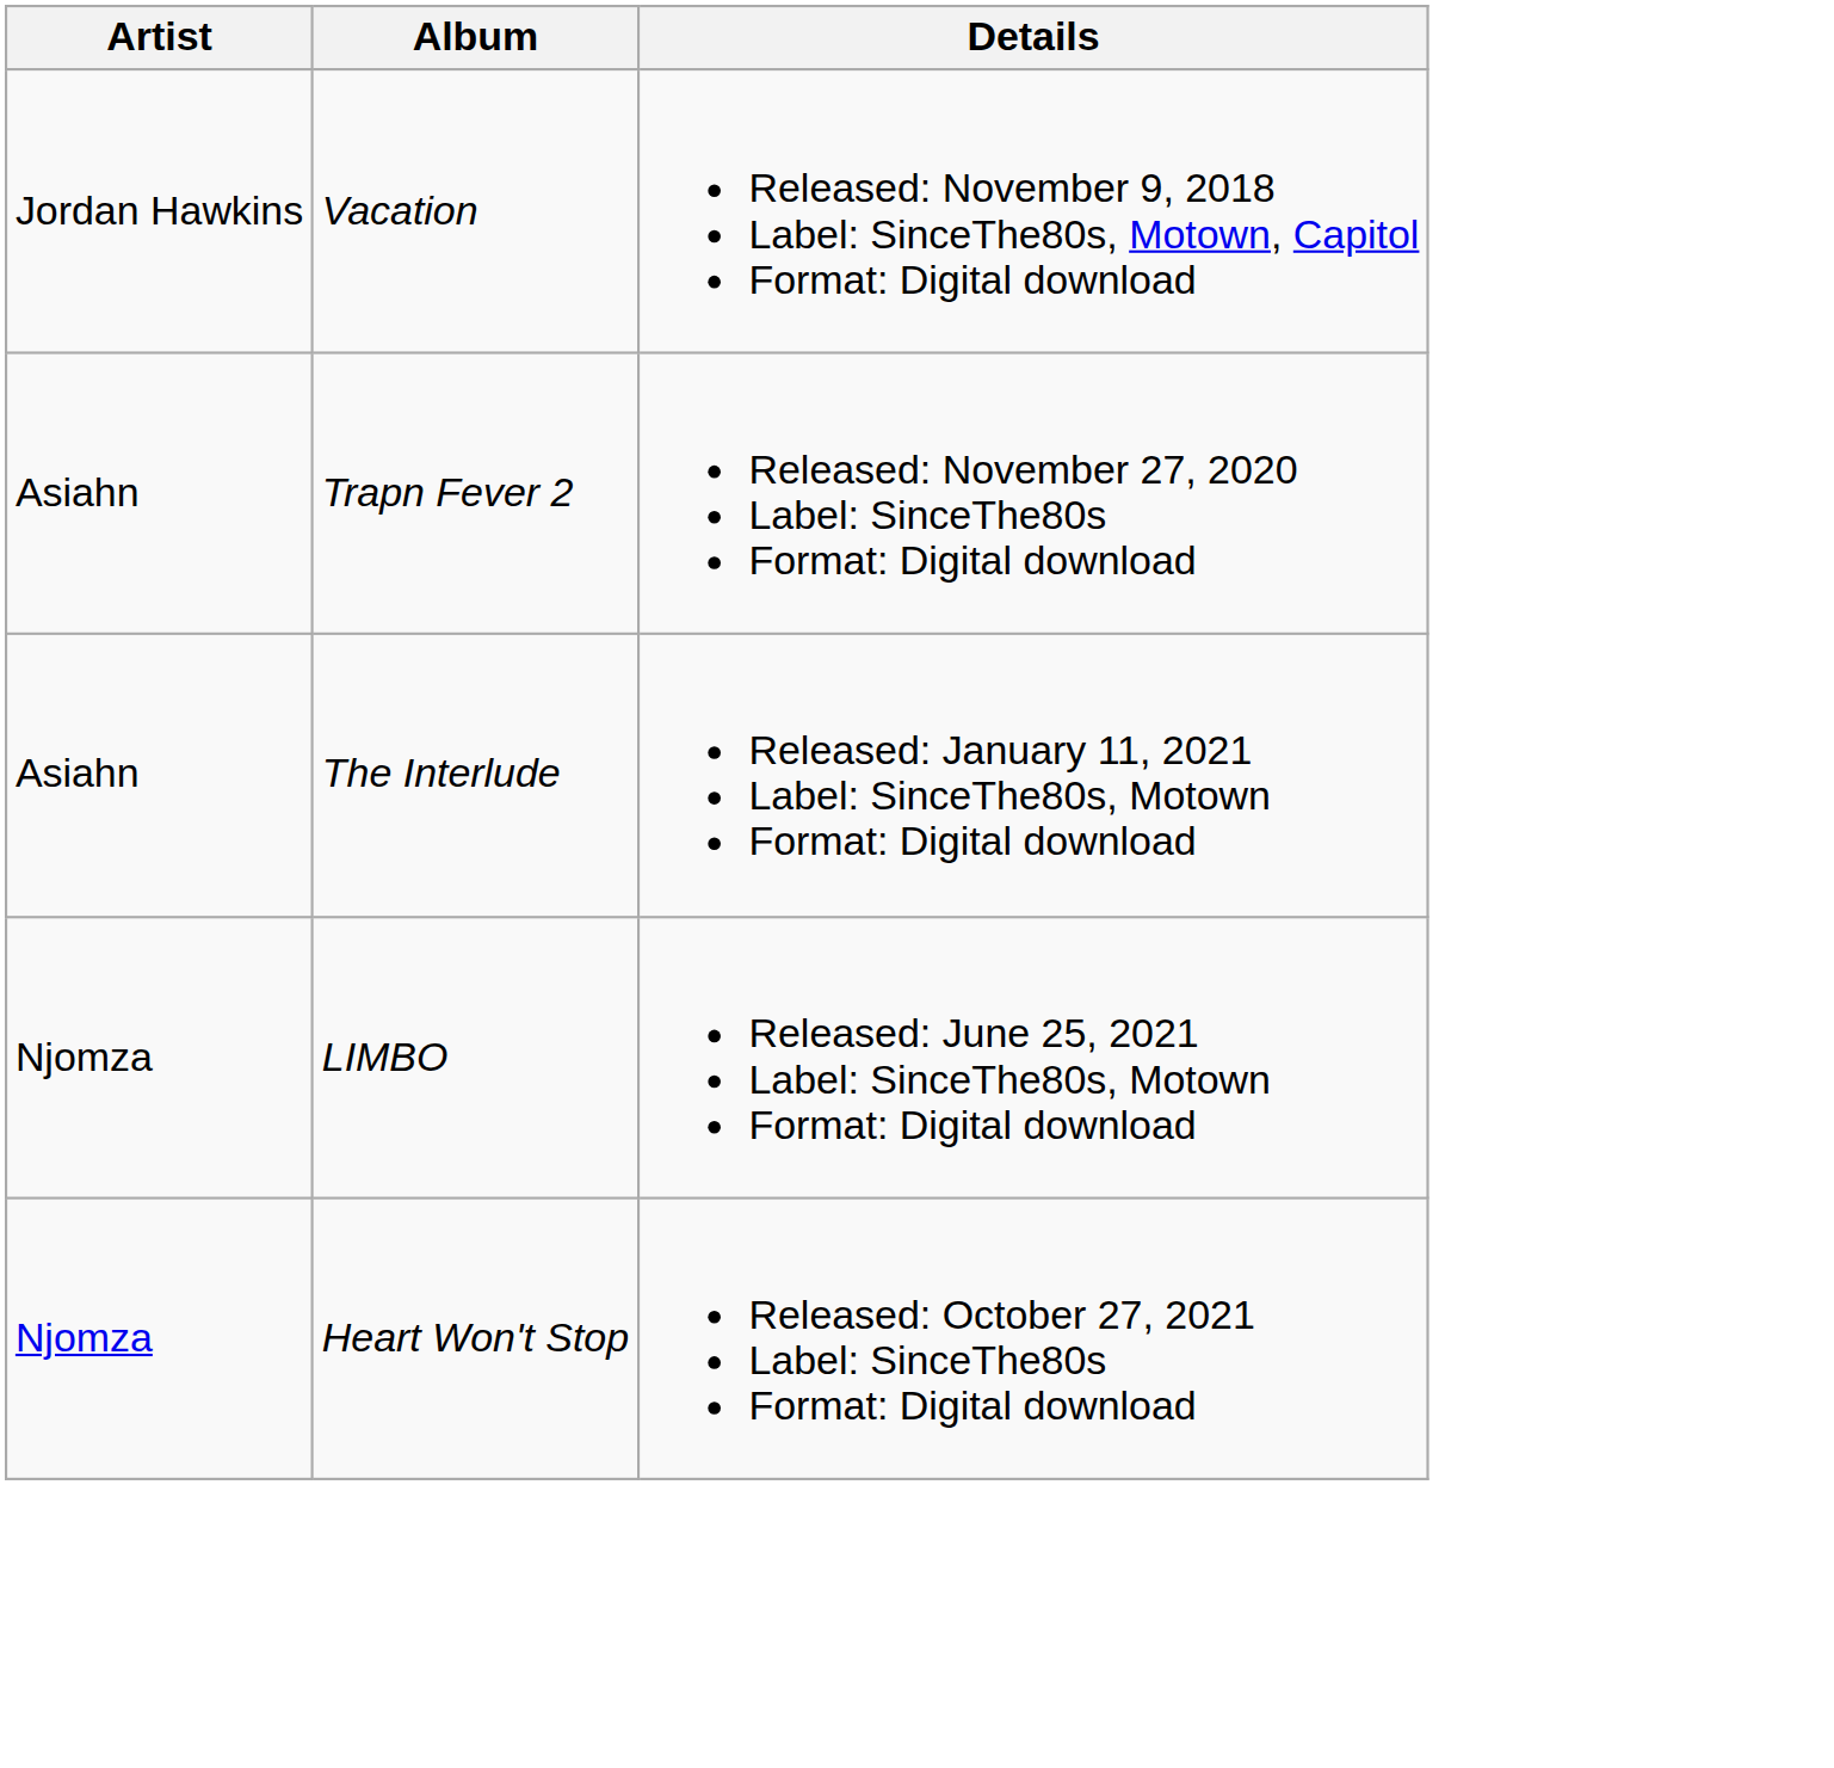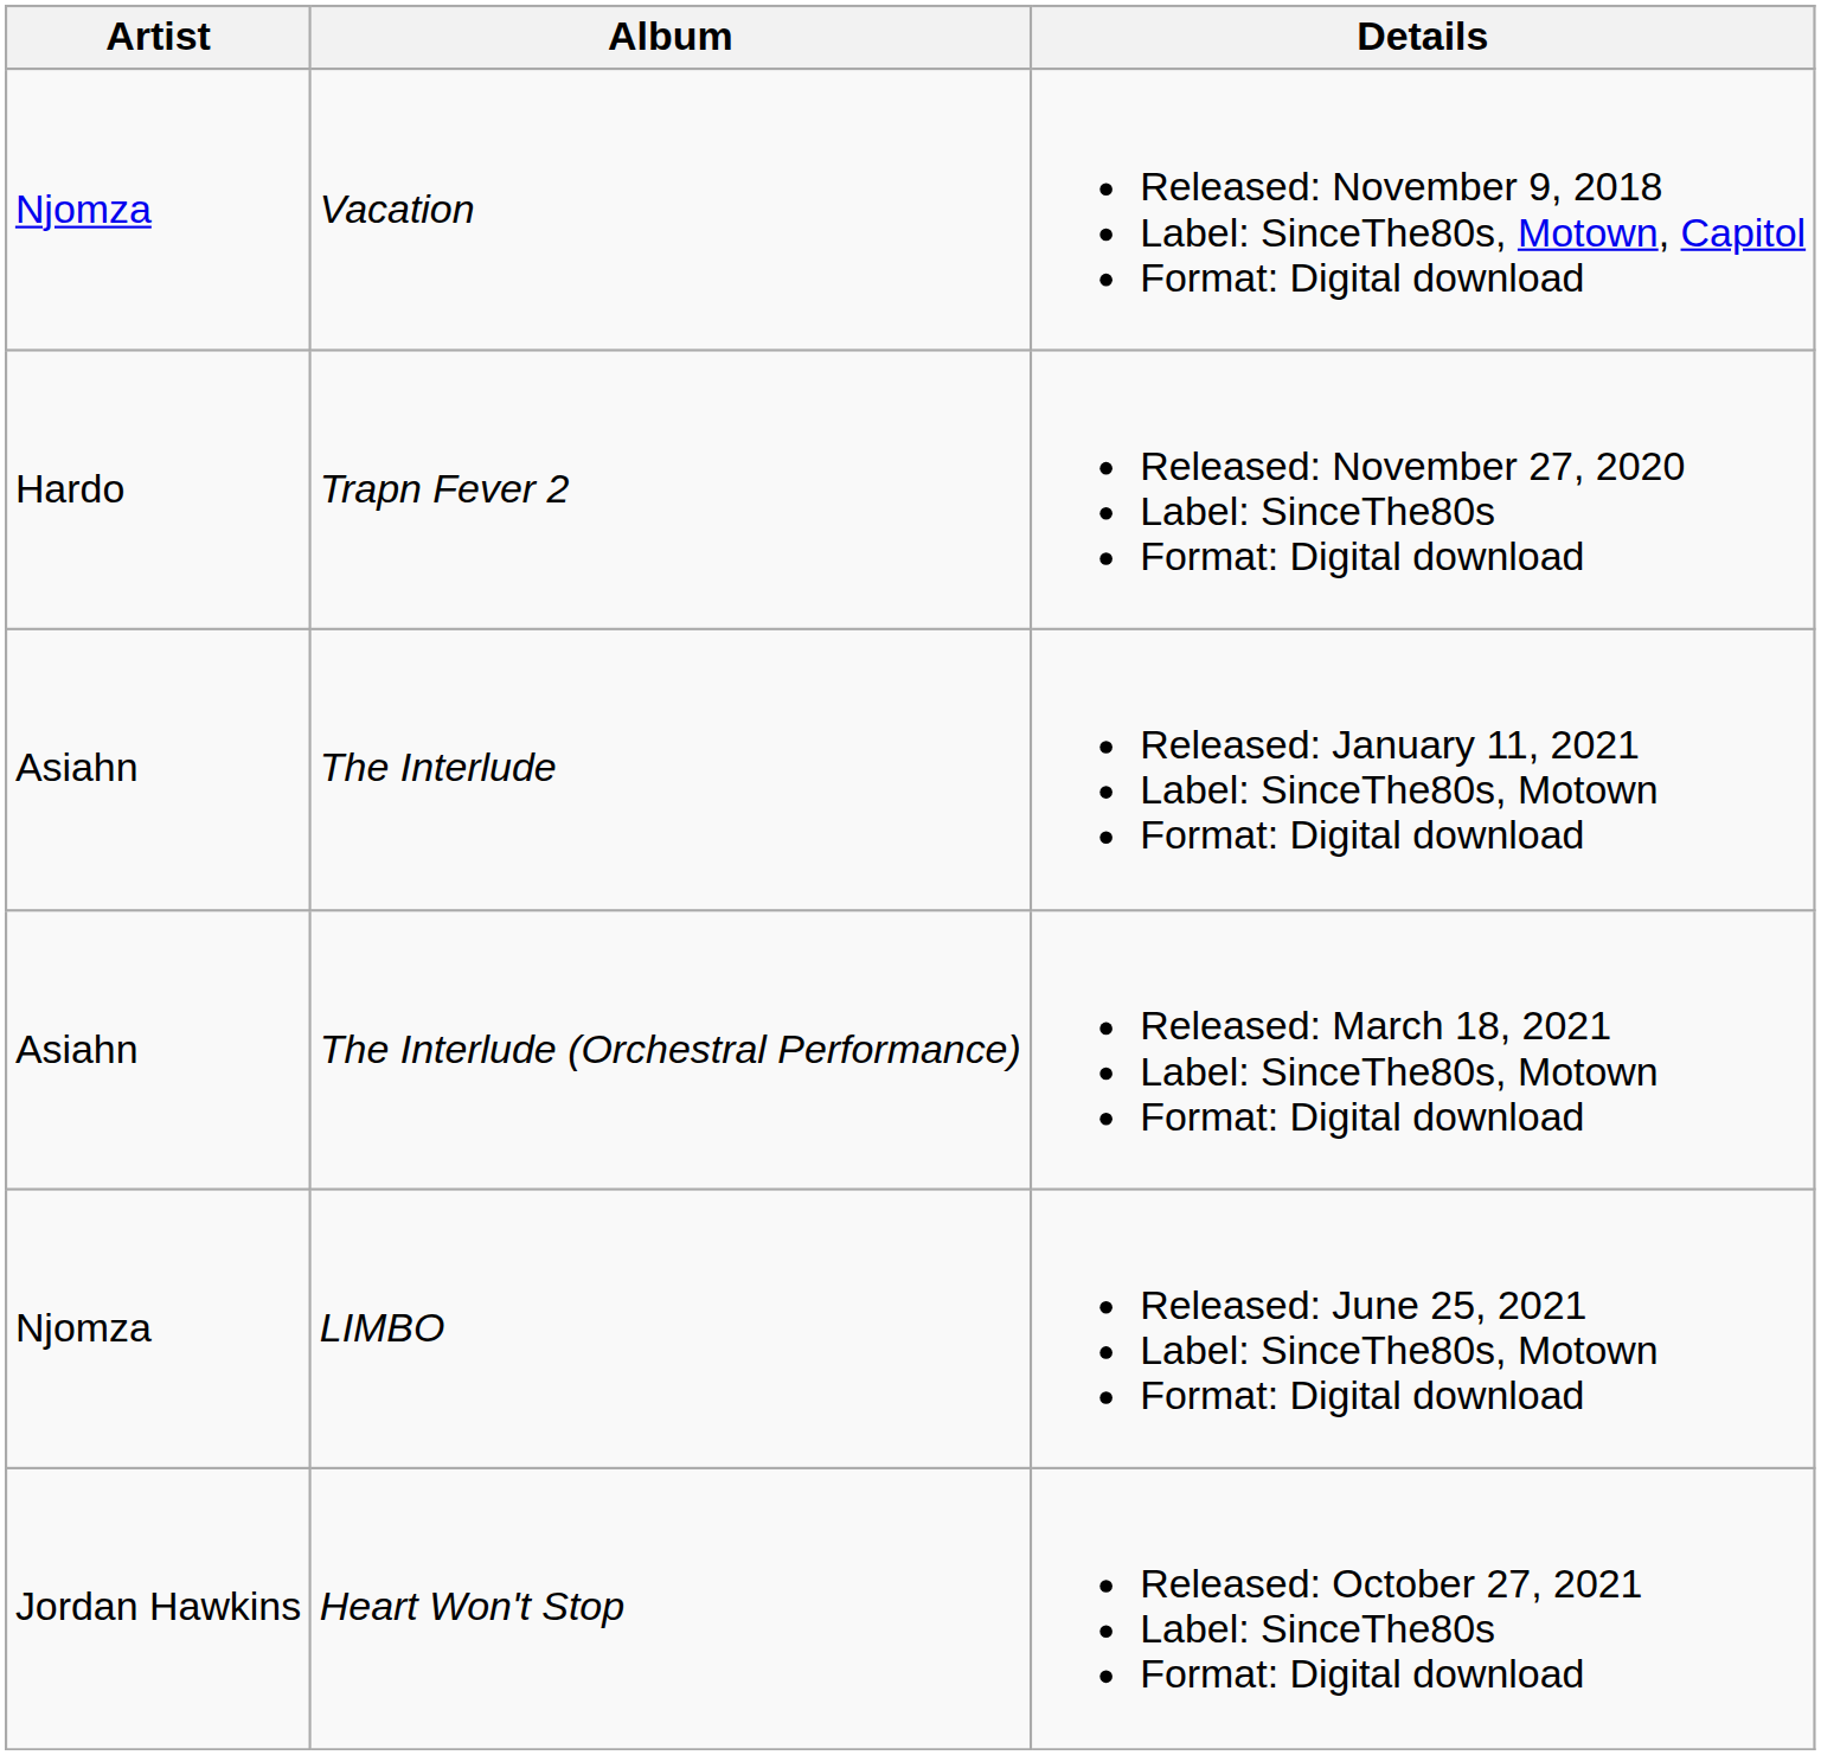Vacation | Artist: Jordan Hawkins -> Njomza
Trapn Fever 2 | Artist: Asiahn -> Hardo
+ row: Asiahn | The Interlude (Orchestral Performance) | Released: March 18, 2021 Label: SinceThe80s, Motown Format: Digital download
Heart Won't Stop | Artist: Njomza -> Jordan Hawkins
